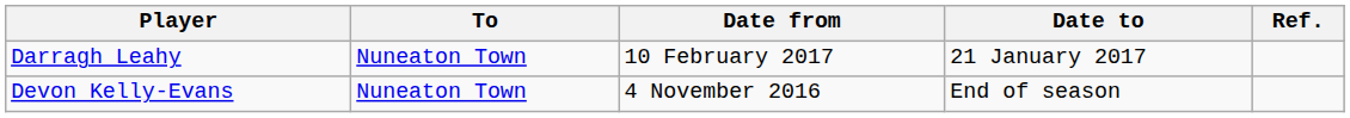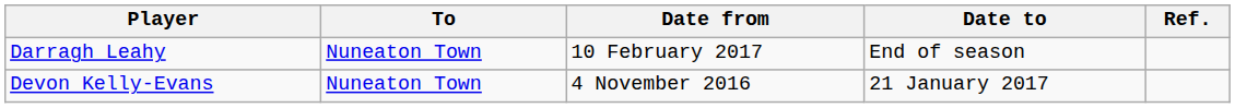Darragh Leahy | Date to: 21 January 2017 -> End of season
Devon Kelly-Evans | Date to: End of season -> 21 January 2017
